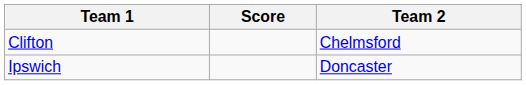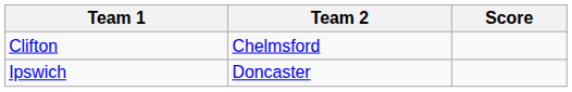columns swapped: Team 2 <-> Score
